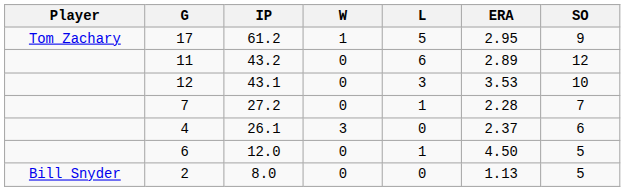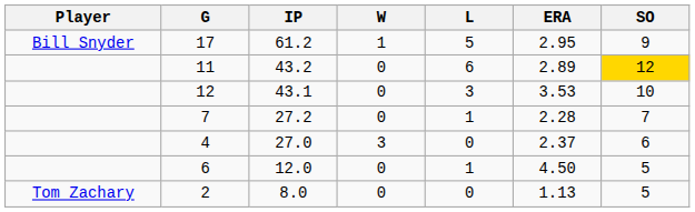17 | Player: Tom Zachary -> Bill Snyder
11 | SO: no background -> gold background
4 | IP: 26.1 -> 27.0
2 | Player: Bill Snyder -> Tom Zachary
